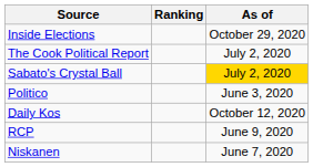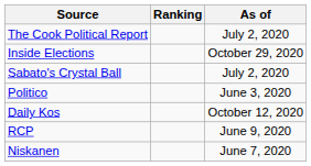rows swapped: The Cook Political Report <-> Inside Elections
Sabato's Crystal Ball | As of: gold background -> no background
